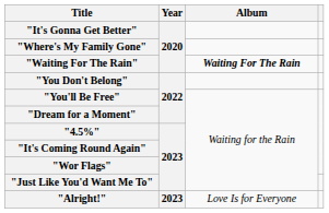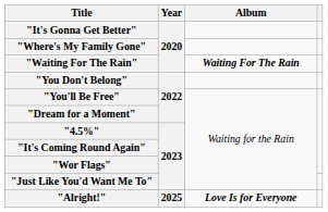"Alright!" | Year: 2023 -> 2025
"Alright!" | Album: normal -> bold
